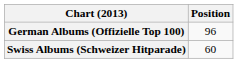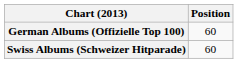German Albums (Offizielle Top 100) | Position: 96 -> 60
